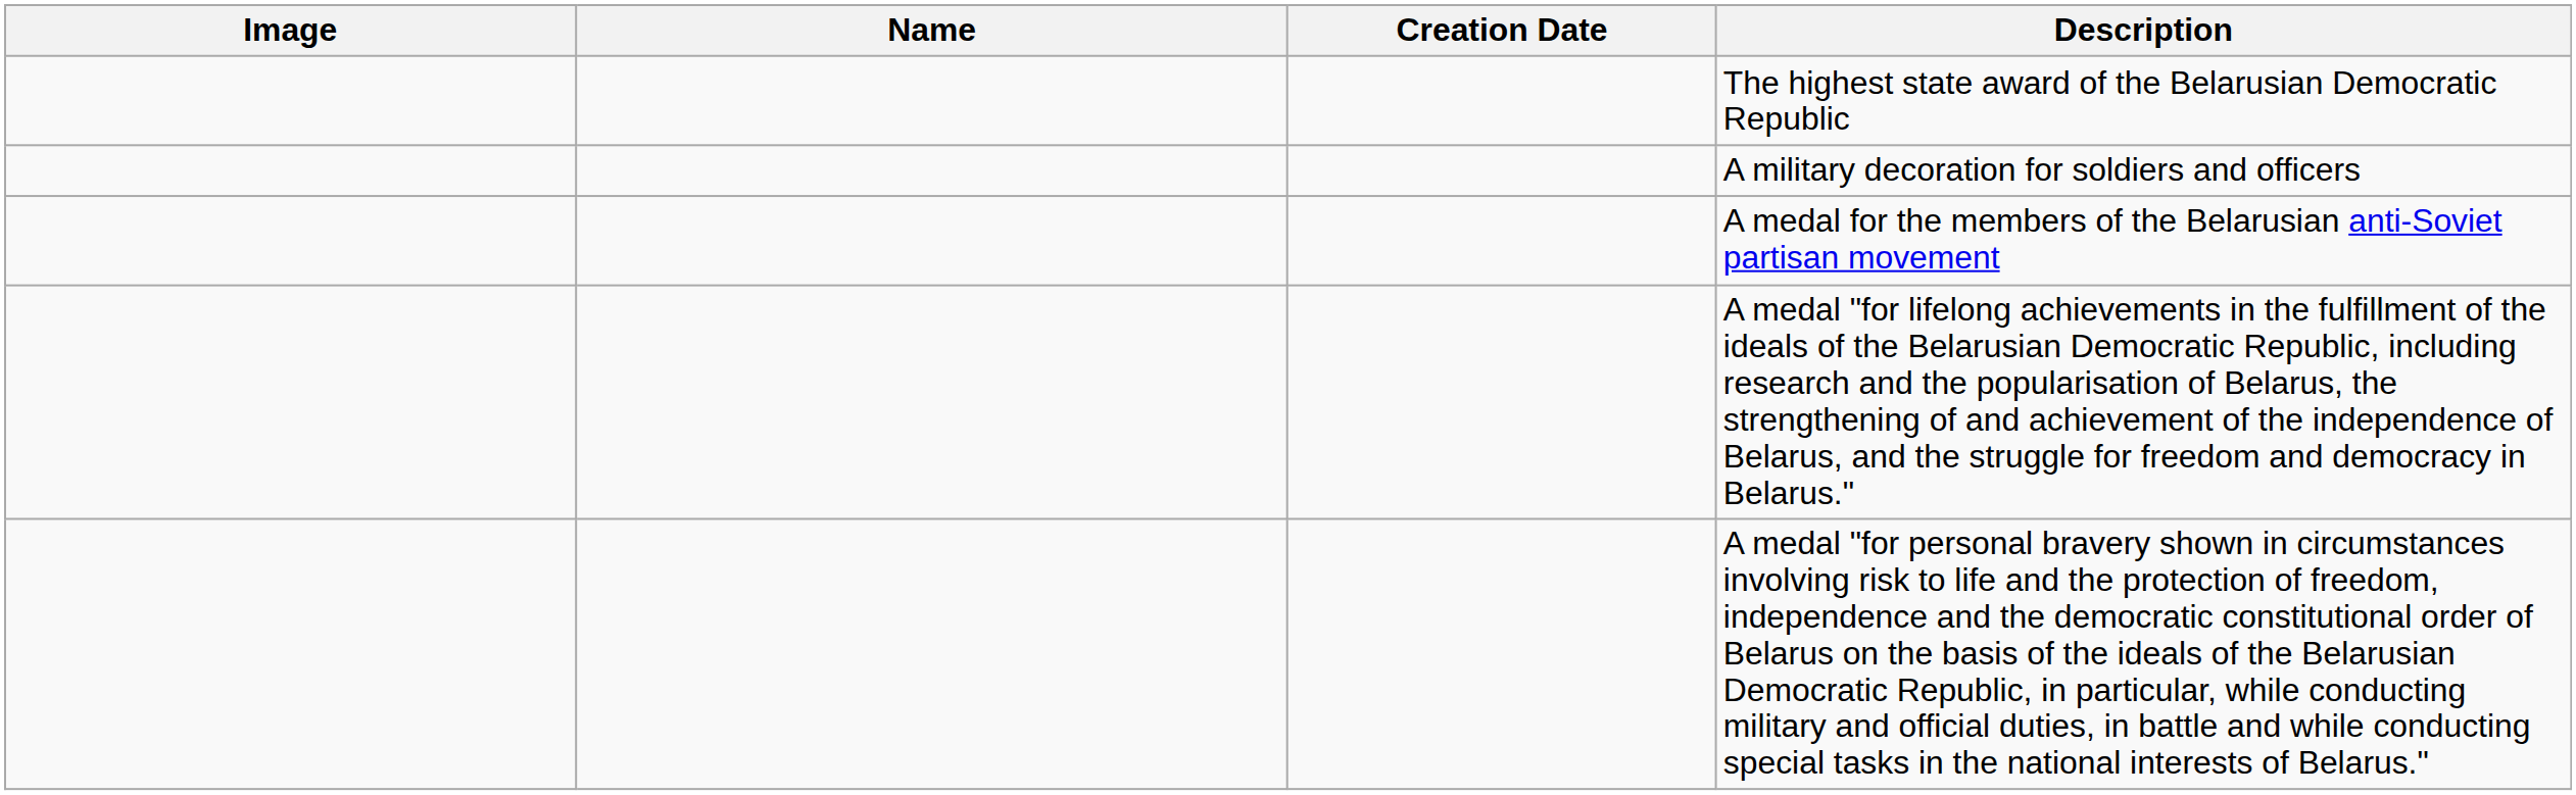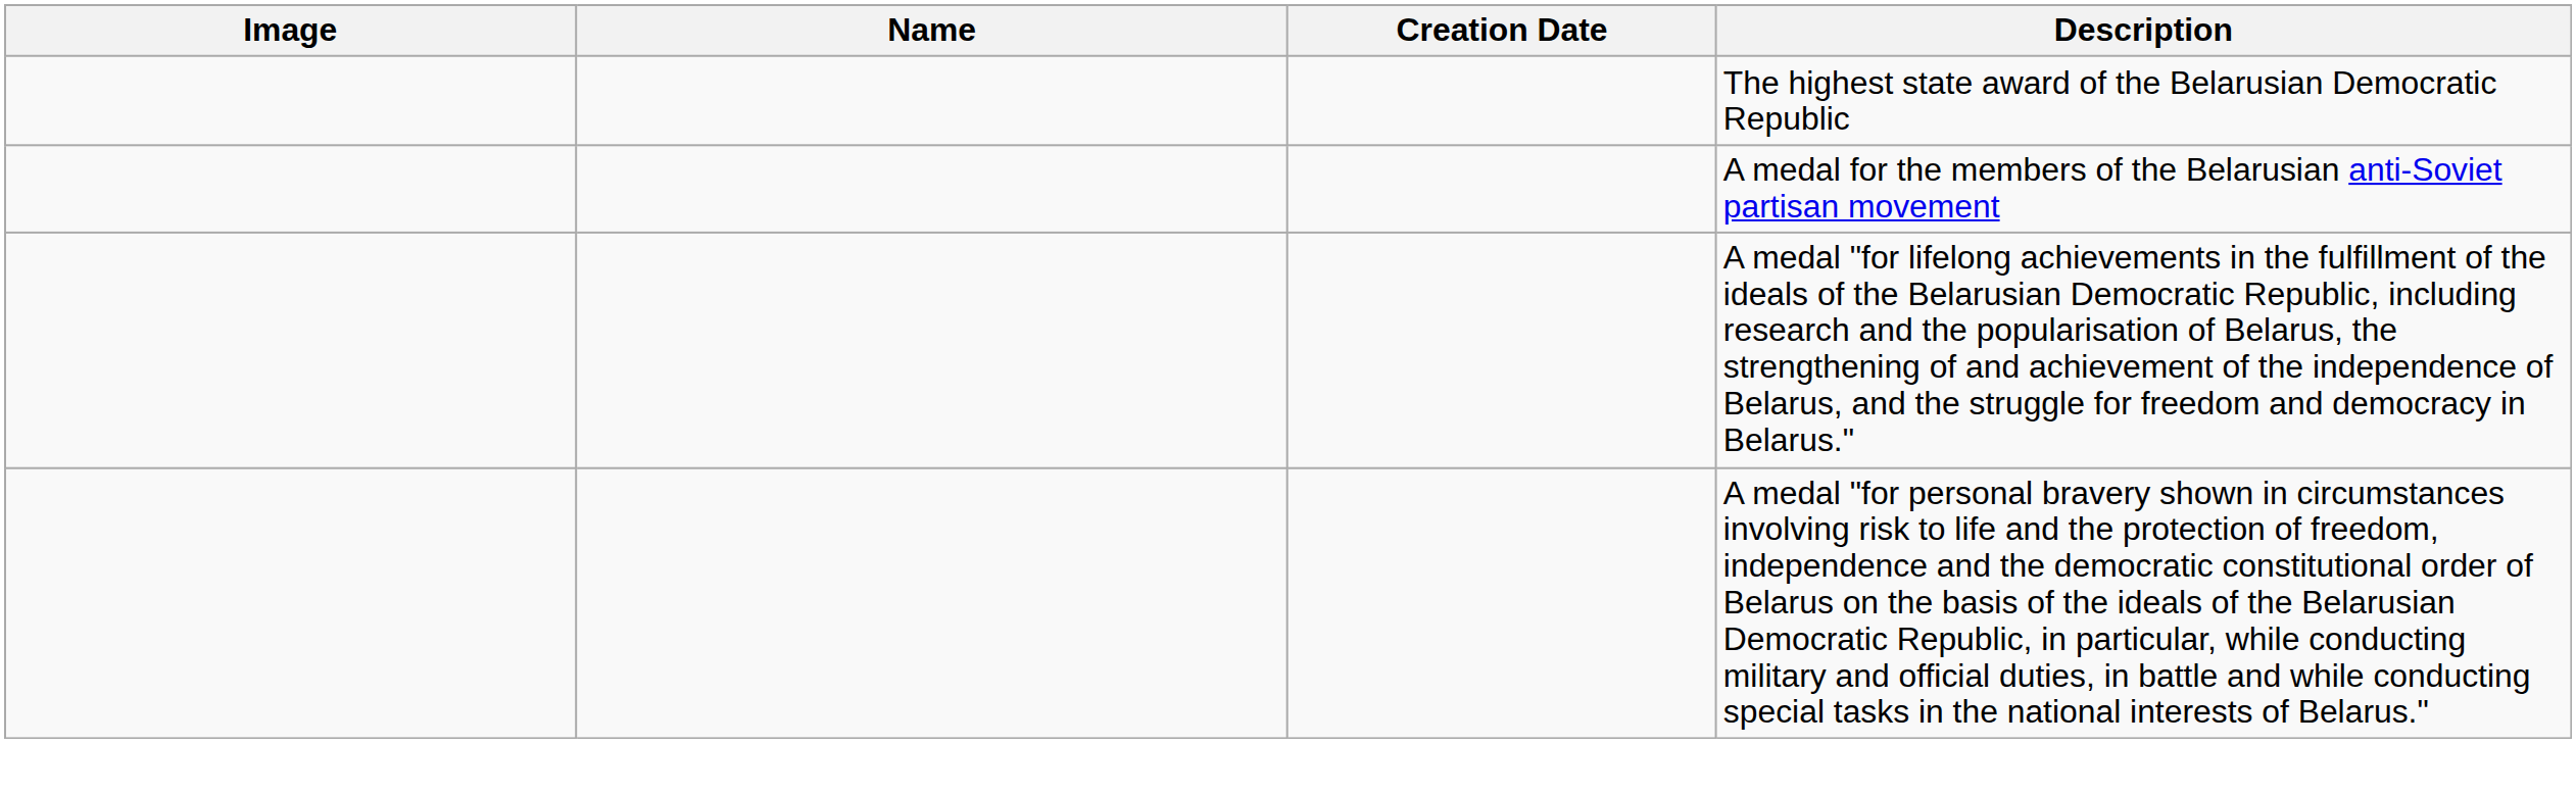- row: A military decoration for soldiers and officers
